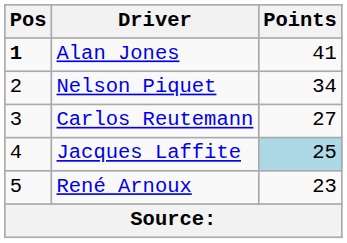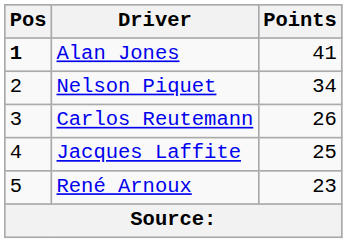Carlos Reutemann | Points: 27 -> 26
Jacques Laffite | Points: lightblue background -> no background
